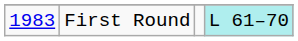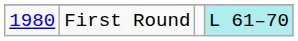First Round | column 1: 1983 -> 1980
